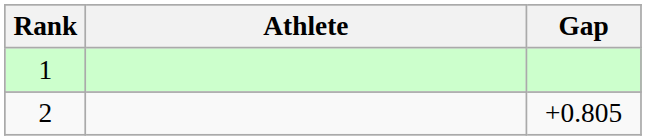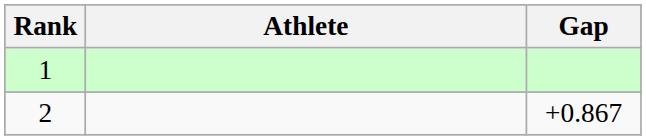2 | Gap: +0.805 -> +0.867
